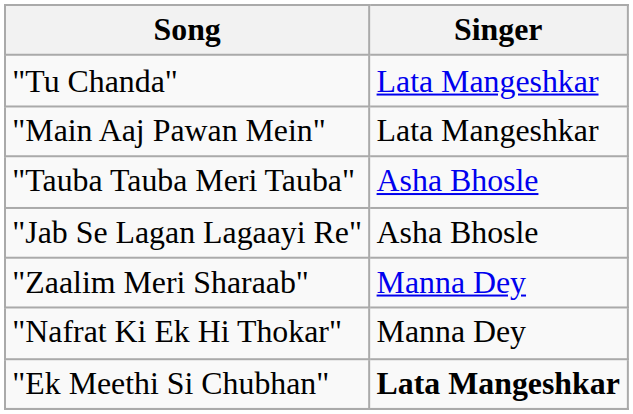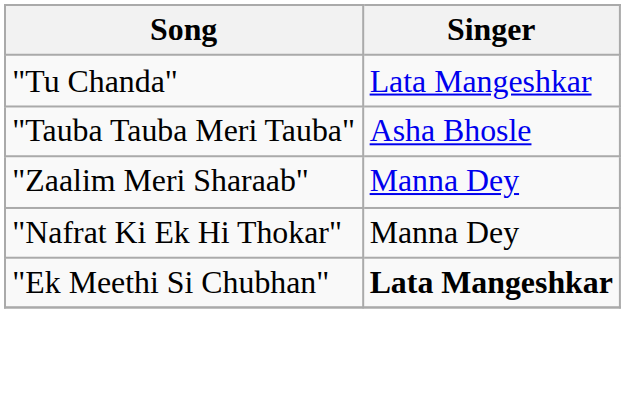- row: "Main Aaj Pawan Mein" | Lata Mangeshkar
- row: "Jab Se Lagan Lagaayi Re" | Asha Bhosle
